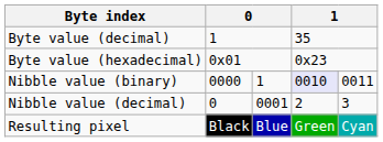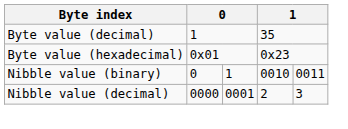Nibble value (binary) | column 2: 0000 -> 0
Nibble value (binary) | column 4: lavender background -> no background
Nibble value (decimal) | column 2: 0 -> 0000
- row: Resulting pixel | Black | Blue | Green | Cyan
